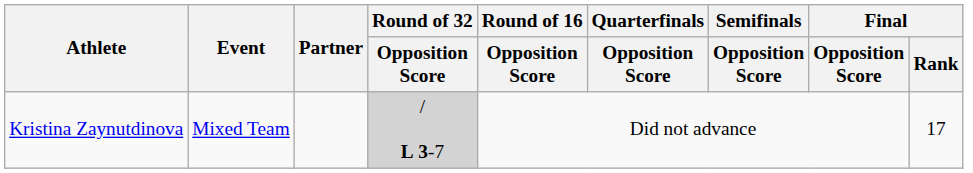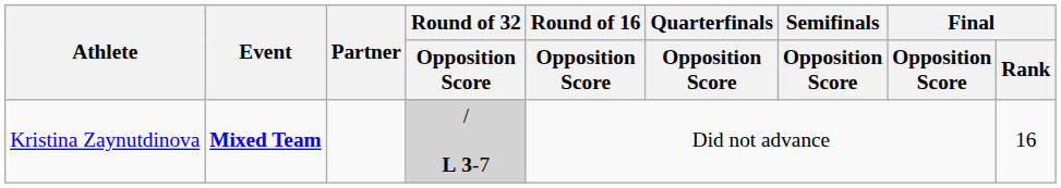Kristina Zaynutdinova | Event: normal -> bold
Kristina Zaynutdinova | Final / Rank: 17 -> 16
